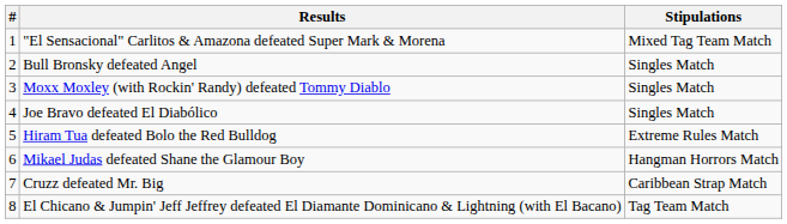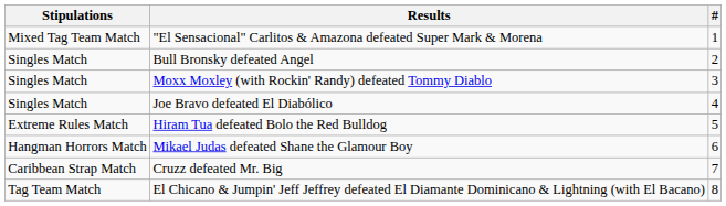columns swapped: # <-> Stipulations
